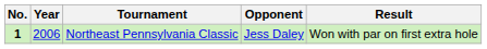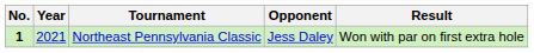Northeast Pennsylvania Classic | Year: 2006 -> 2021
